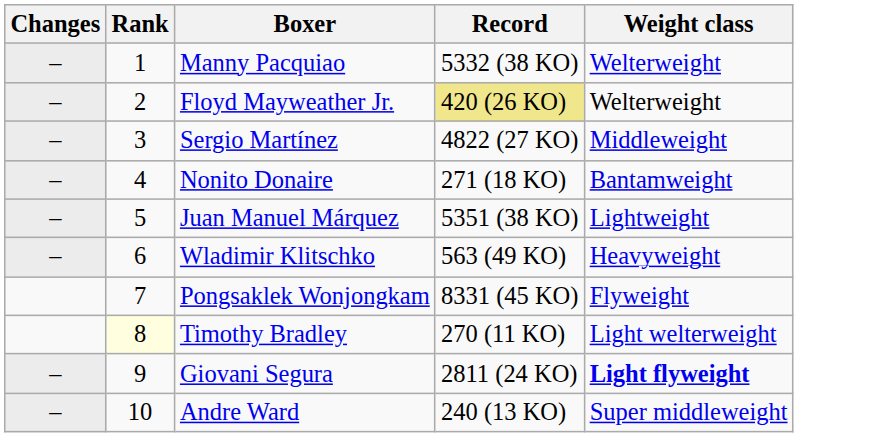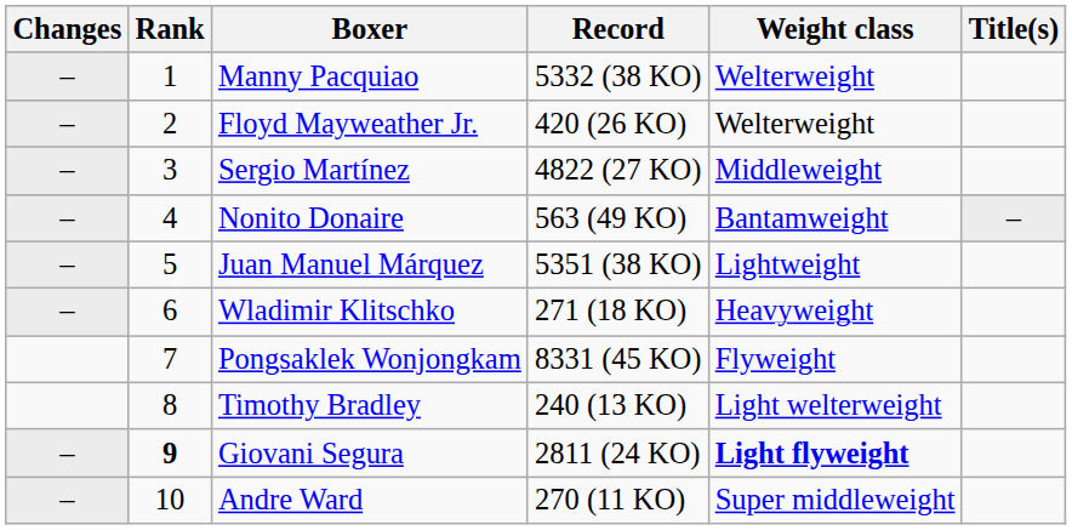+ column: Title(s) | –
Floyd Mayweather Jr. | Record: khaki background -> no background
Nonito Donaire | Record: 271 (18 KO) -> 563 (49 KO)
Wladimir Klitschko | Record: 563 (49 KO) -> 271 (18 KO)
Timothy Bradley | Rank: lightyellow background -> no background
Timothy Bradley | Record: 270 (11 KO) -> 240 (13 KO)
Giovani Segura | Rank: normal -> bold
Andre Ward | Record: 240 (13 KO) -> 270 (11 KO)
